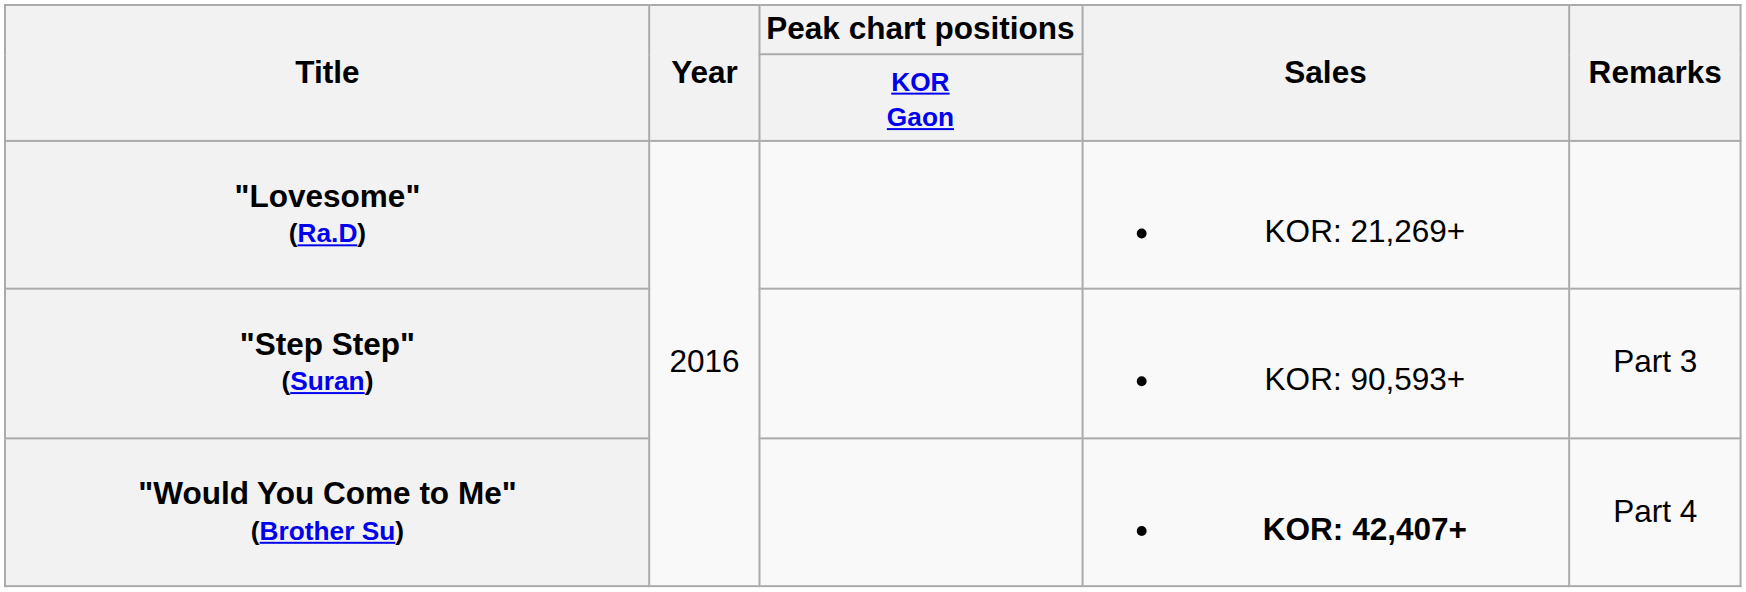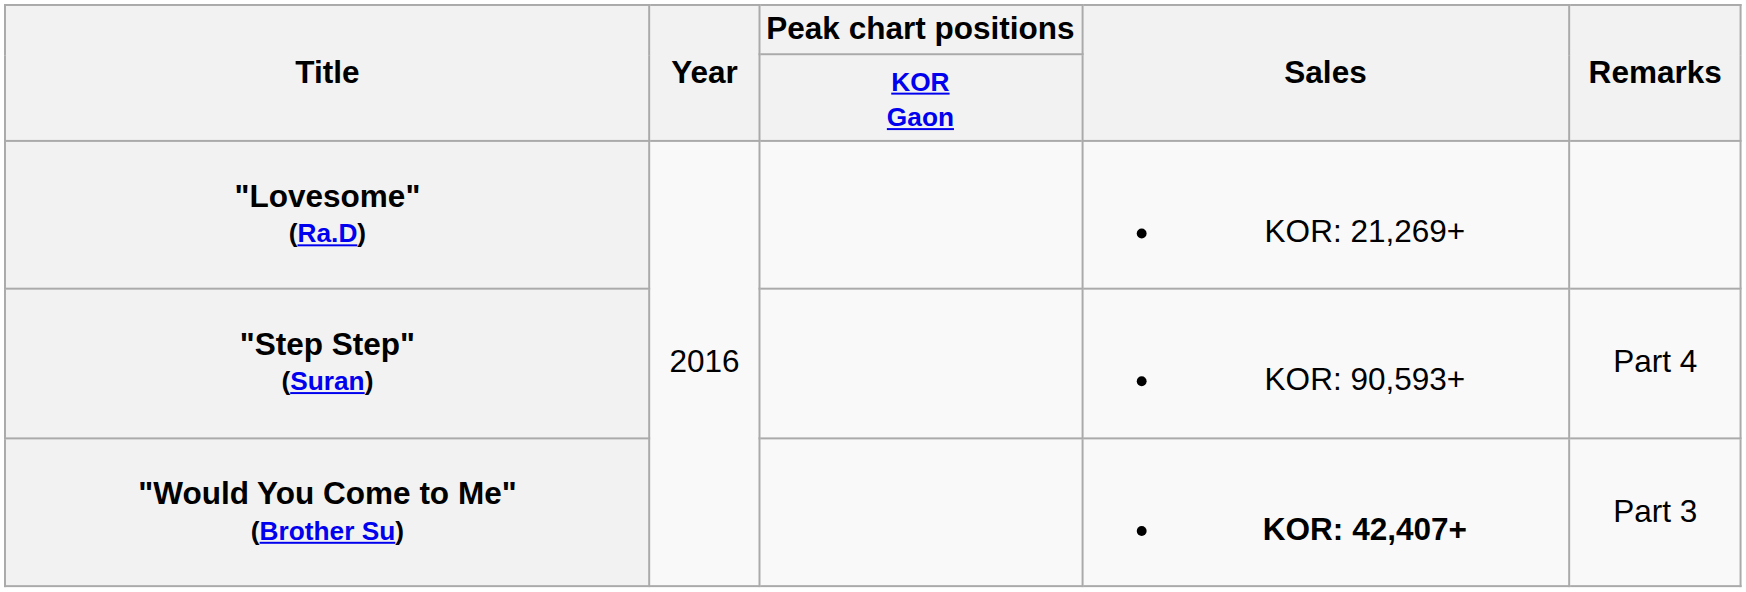"Step Step" (Suran) | Remarks: Part 3 -> Part 4
"Would You Come to Me" (Brother Su) | Remarks: Part 4 -> Part 3
